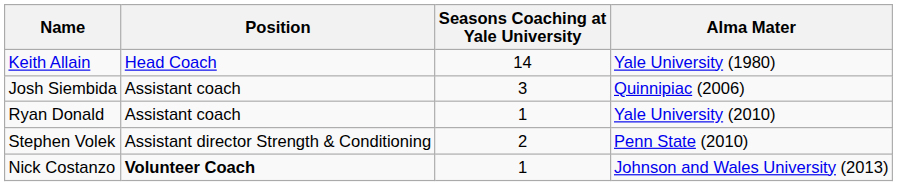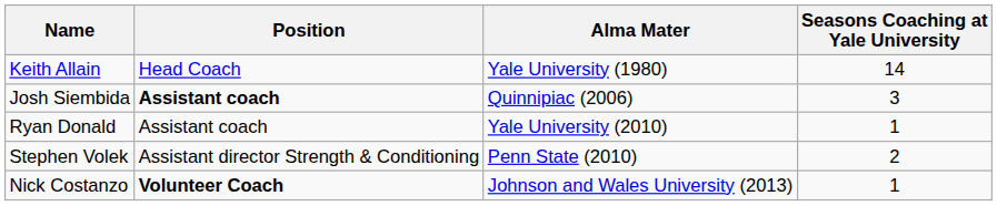columns swapped: Seasons Coaching at Yale University <-> Alma Mater
Josh Siembida | Position: normal -> bold
